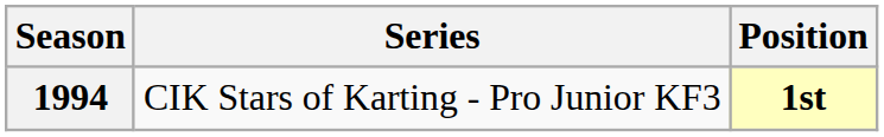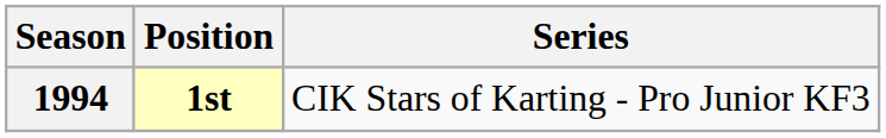columns swapped: Series <-> Position
